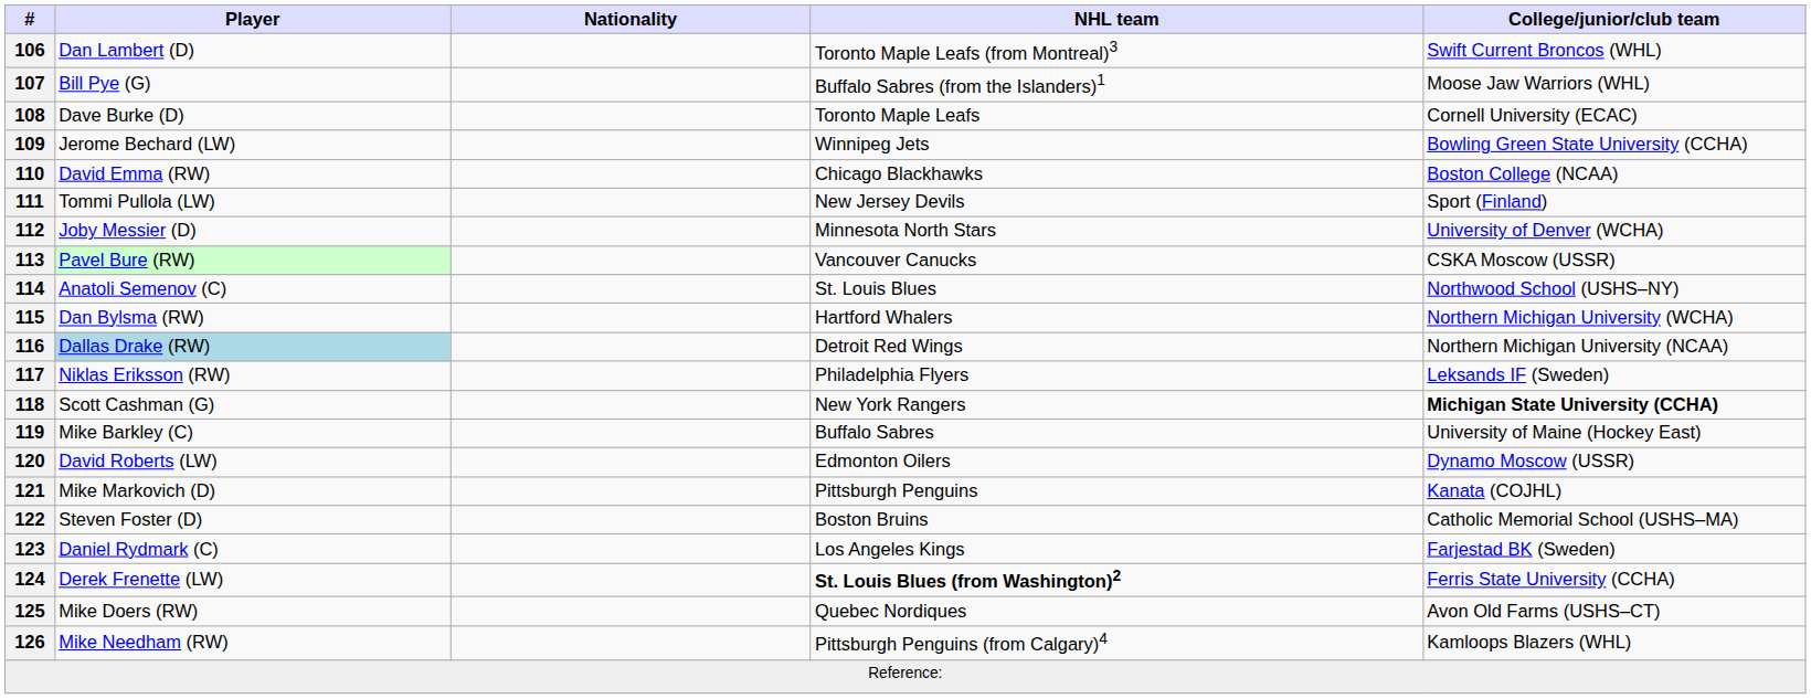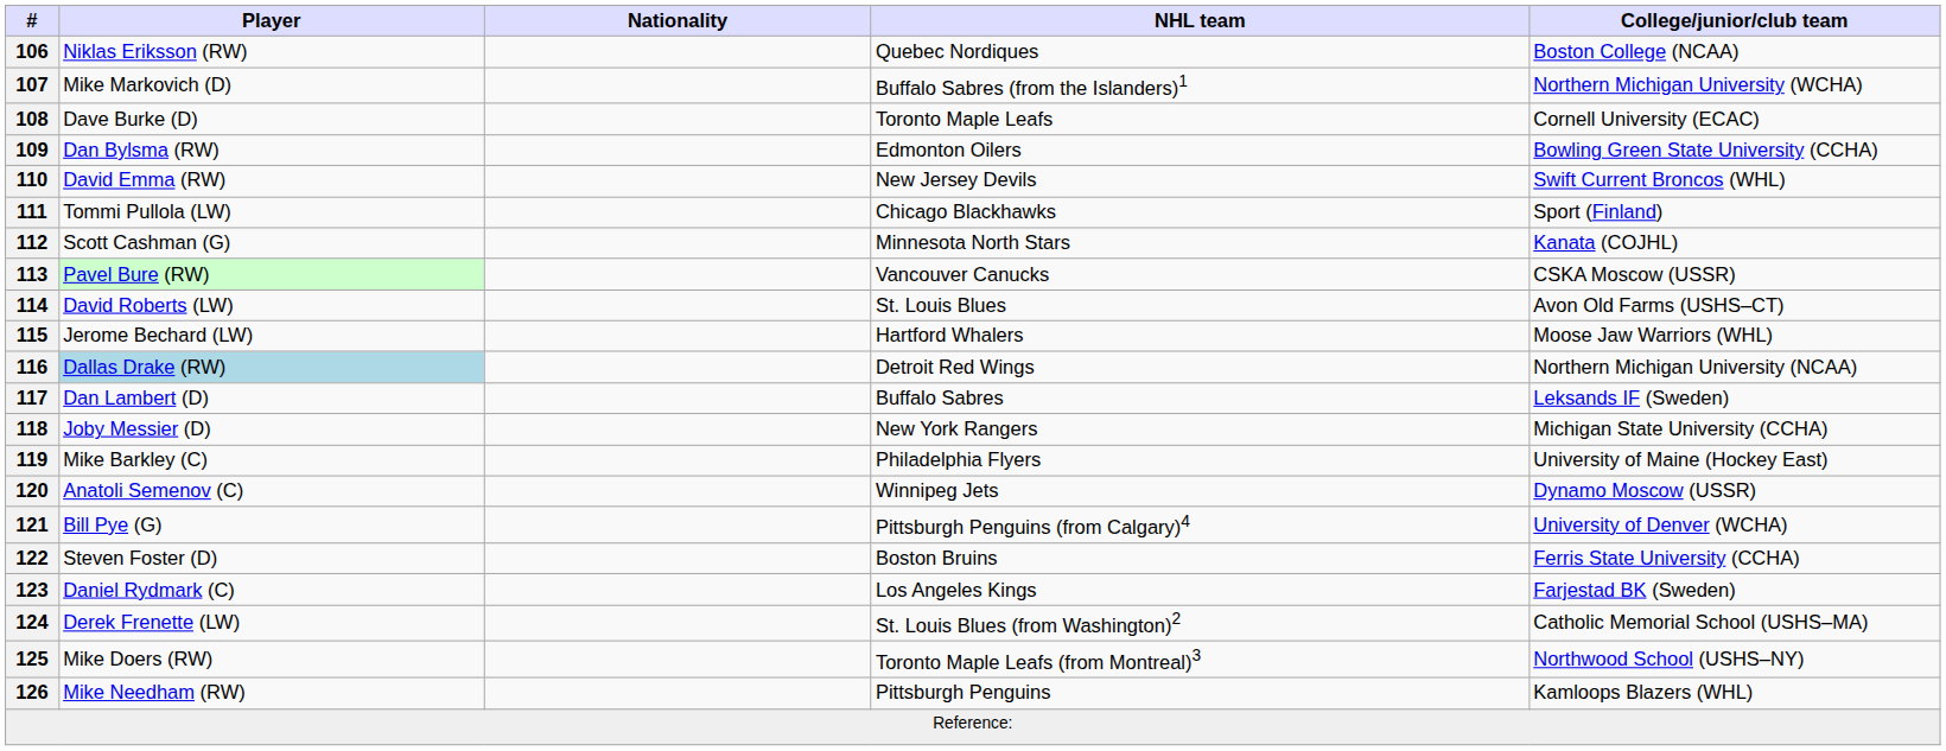106 | Player: Dan Lambert (D) -> Niklas Eriksson (RW)
106 | NHL team: Toronto Maple Leafs (from Montreal)3 -> Quebec Nordiques
106 | College/junior/club team: Swift Current Broncos (WHL) -> Boston College (NCAA)
107 | Player: Bill Pye (G) -> Mike Markovich (D)
107 | College/junior/club team: Moose Jaw Warriors (WHL) -> Northern Michigan University (WCHA)
109 | Player: Jerome Bechard (LW) -> Dan Bylsma (RW)
109 | NHL team: Winnipeg Jets -> Edmonton Oilers
110 | NHL team: Chicago Blackhawks -> New Jersey Devils
110 | College/junior/club team: Boston College (NCAA) -> Swift Current Broncos (WHL)
111 | NHL team: New Jersey Devils -> Chicago Blackhawks
112 | Player: Joby Messier (D) -> Scott Cashman (G)
112 | College/junior/club team: University of Denver (WCHA) -> Kanata (COJHL)
114 | Player: Anatoli Semenov (C) -> David Roberts (LW)
114 | College/junior/club team: Northwood School (USHS–NY) -> Avon Old Farms (USHS–CT)
115 | Player: Dan Bylsma (RW) -> Jerome Bechard (LW)
115 | College/junior/club team: Northern Michigan University (WCHA) -> Moose Jaw Warriors (WHL)
117 | Player: Niklas Eriksson (RW) -> Dan Lambert (D)
117 | NHL team: Philadelphia Flyers -> Buffalo Sabres
118 | Player: Scott Cashman (G) -> Joby Messier (D)
118 | College/junior/club team: bold -> normal
119 | NHL team: Buffalo Sabres -> Philadelphia Flyers
120 | Player: David Roberts (LW) -> Anatoli Semenov (C)
120 | NHL team: Edmonton Oilers -> Winnipeg Jets
121 | Player: Mike Markovich (D) -> Bill Pye (G)
121 | NHL team: Pittsburgh Penguins -> Pittsburgh Penguins (from Calgary)4
121 | College/junior/club team: Kanata (COJHL) -> University of Denver (WCHA)
122 | College/junior/club team: Catholic Memorial School (USHS–MA) -> Ferris State University (CCHA)
124 | NHL team: bold -> normal
124 | College/junior/club team: Ferris State University (CCHA) -> Catholic Memorial School (USHS–MA)
125 | NHL team: Quebec Nordiques -> Toronto Maple Leafs (from Montreal)3
125 | College/junior/club team: Avon Old Farms (USHS–CT) -> Northwood School (USHS–NY)
126 | NHL team: Pittsburgh Penguins (from Calgary)4 -> Pittsburgh Penguins
